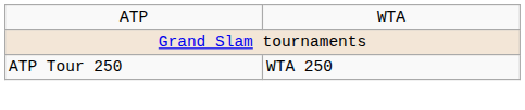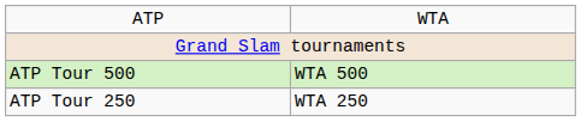+ row: ATP Tour 500 | WTA 500
